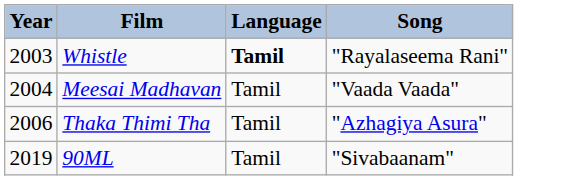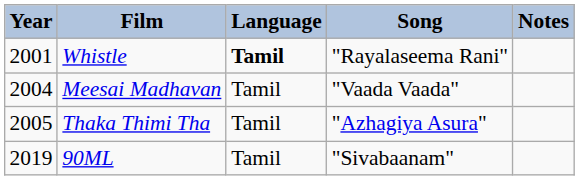+ column: Notes
Whistle | Year: 2003 -> 2001
Thaka Thimi Tha | Year: 2006 -> 2005
